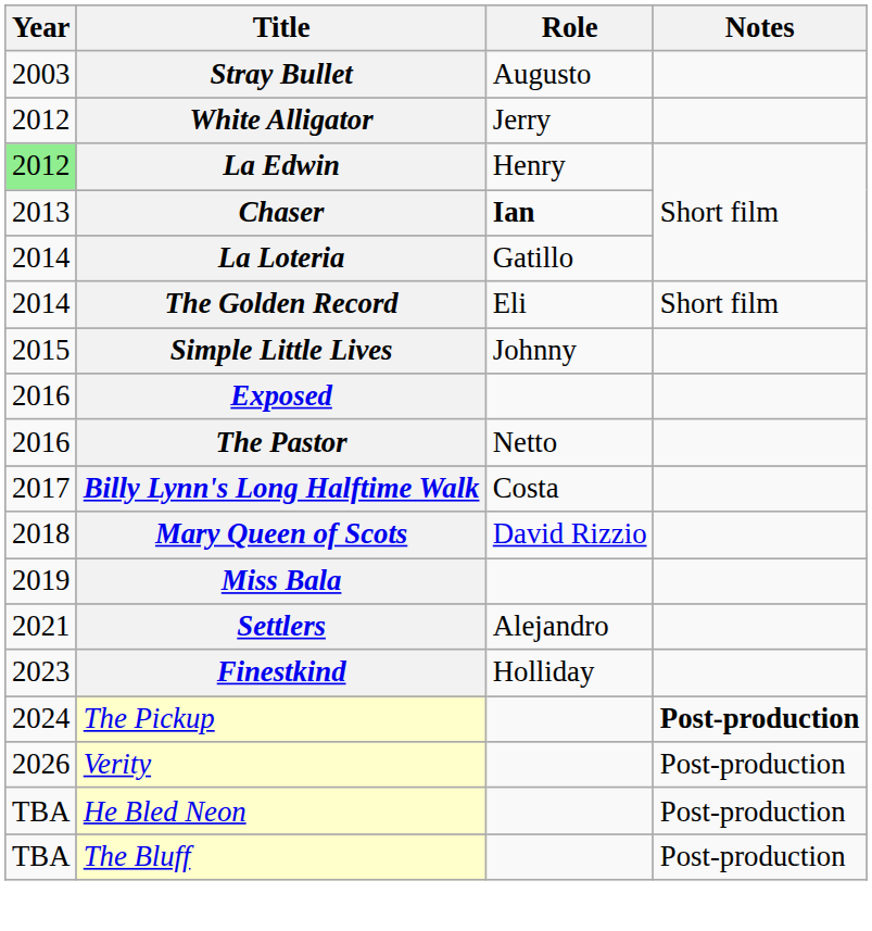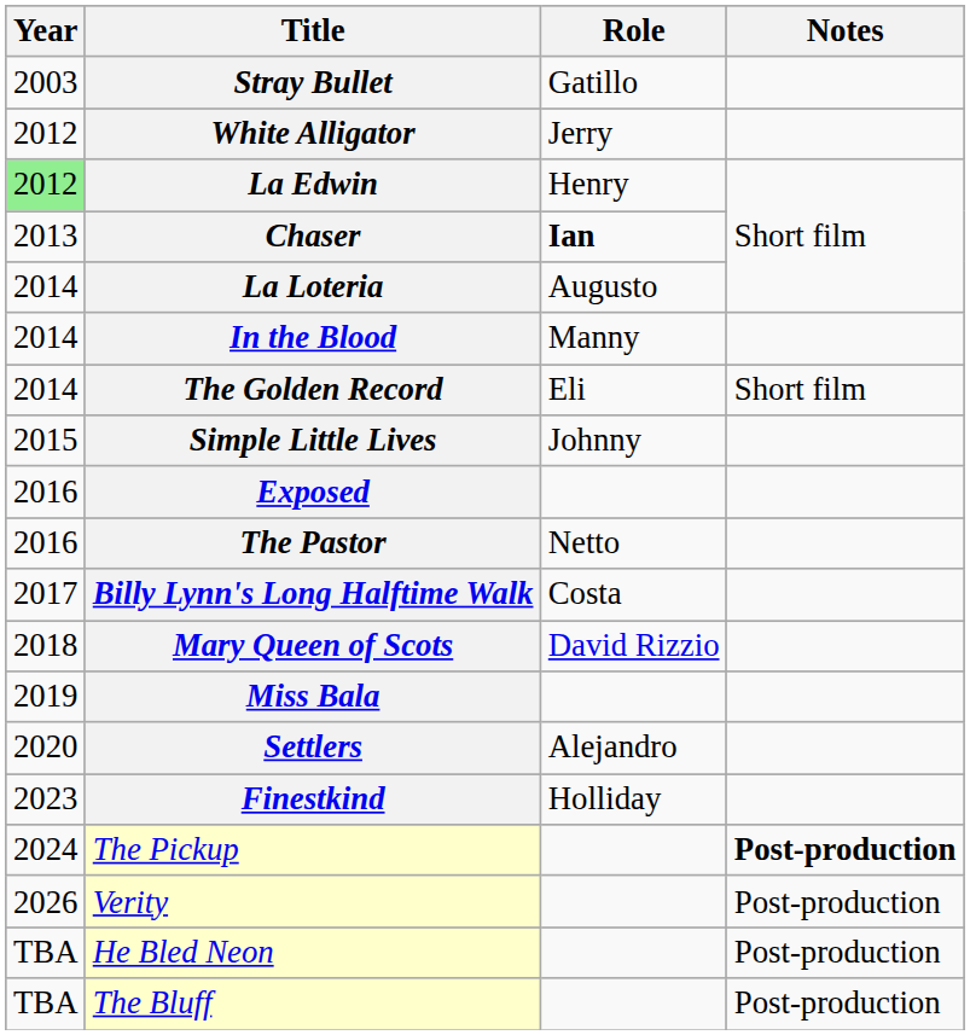Stray Bullet | Role: Augusto -> Gatillo
La Loteria | Role: Gatillo -> Augusto
+ row: 2014 | In the Blood | Manny
Settlers | Year: 2021 -> 2020
